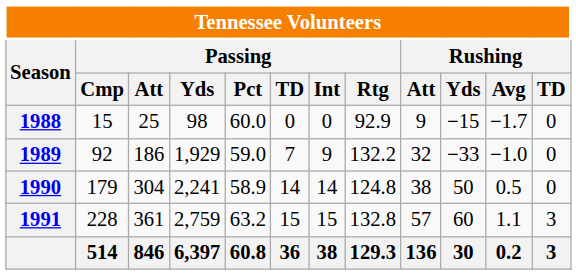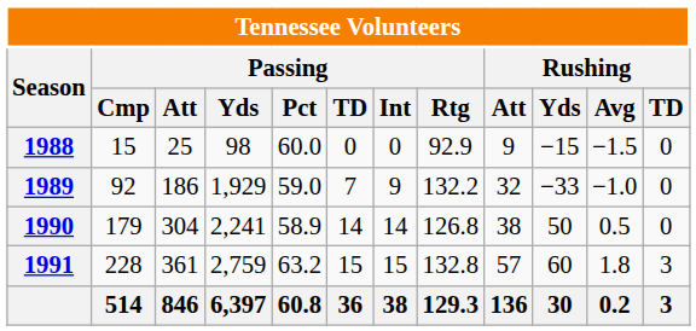1988 | Rushing / Avg: −1.7 -> −1.5
1990 | Passing / Rtg: 124.8 -> 126.8
1991 | Rushing / Avg: 1.1 -> 1.8
